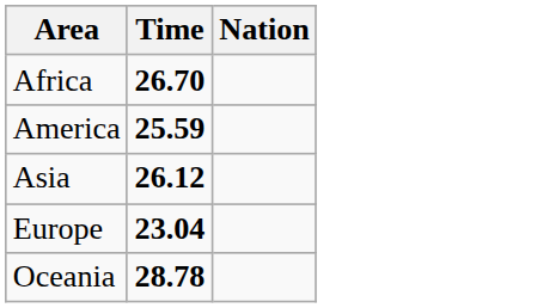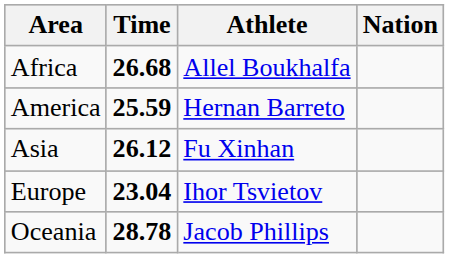+ column: Athlete | Allel Boukhalfa | Hernan Barreto | Fu Xinhan | Ihor Tsvietov | Jacob Phillips
Africa | Time: 26.70 -> 26.68
